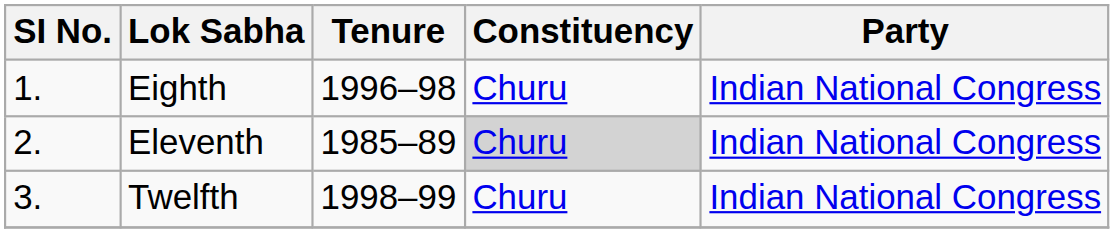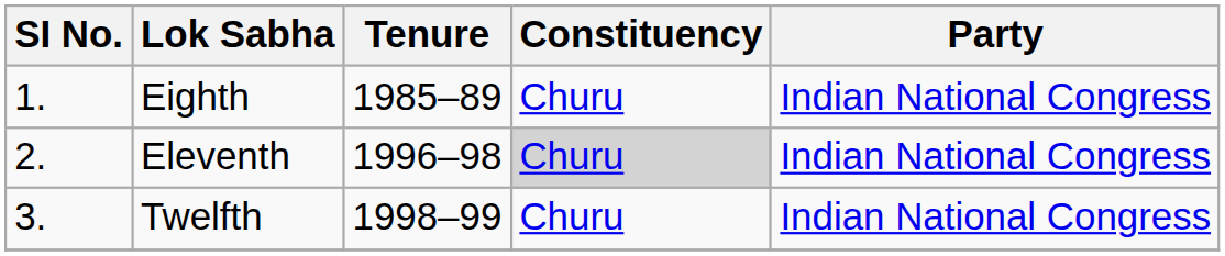Eighth | Tenure: 1996–98 -> 1985–89
Eleventh | Tenure: 1985–89 -> 1996–98
